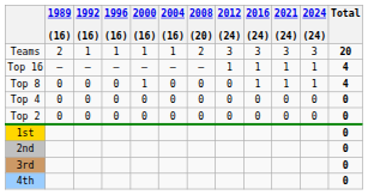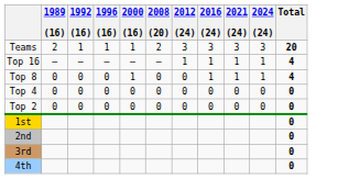- column: 2004 (16) | 1 | — | 0 | 0 | 0
